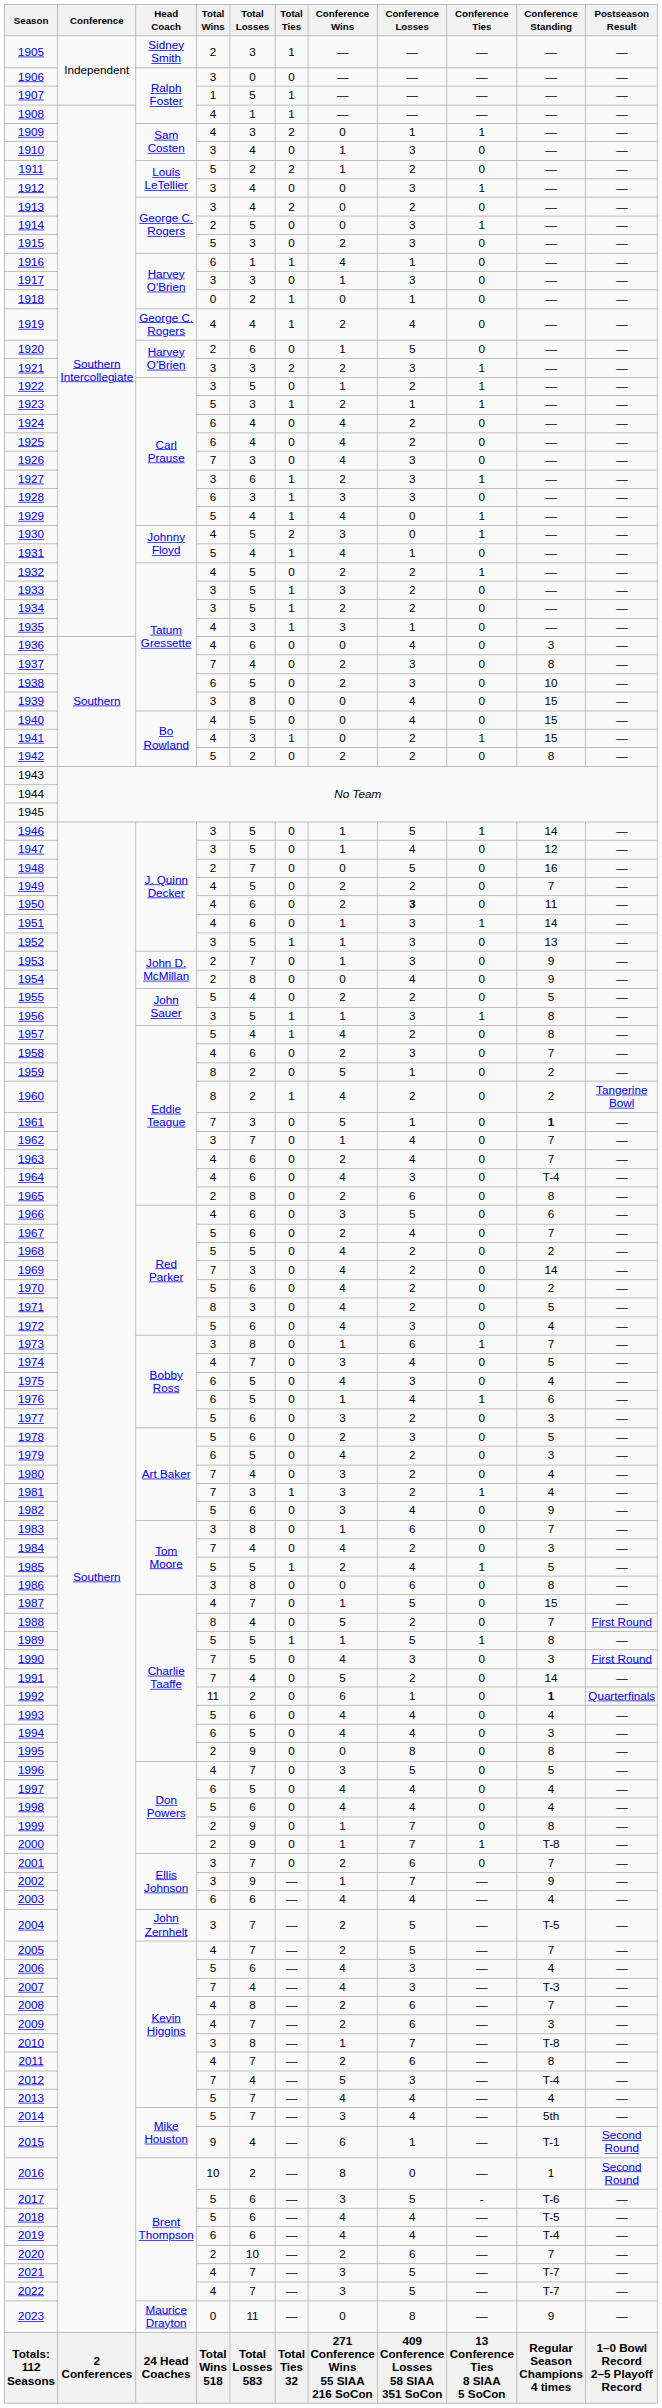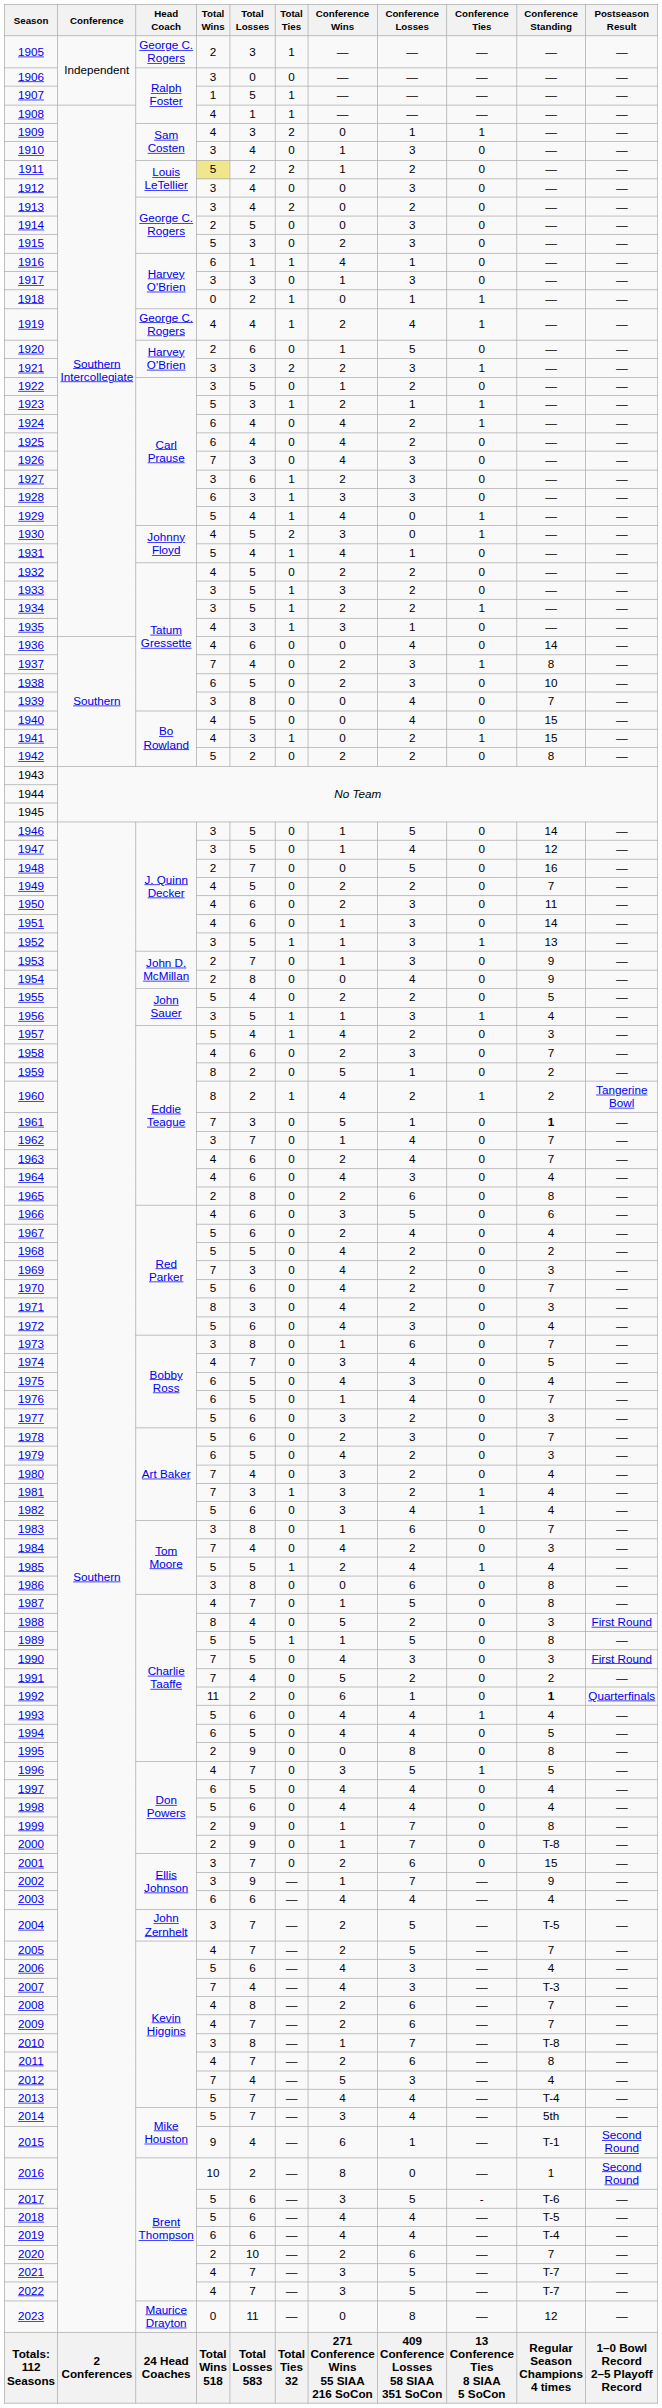1905 | Head Coach: Sidney Smith -> George C. Rogers
1911 | Total Wins: no background -> khaki background
1912 | Conference Ties: 1 -> 0
1914 | Conference Ties: 1 -> 0
1918 | Conference Ties: 0 -> 1
1919 | Conference Ties: 0 -> 1
1922 | Conference Ties: 1 -> 0
1924 | Conference Ties: 0 -> 1
1927 | Conference Ties: 1 -> 0
1932 | Conference Ties: 1 -> 0
1934 | Conference Ties: 0 -> 1
1936 | Conference Standing: 3 -> 14
1937 | Conference Ties: 0 -> 1
1939 | Conference Standing: 15 -> 7
1946 | Conference Ties: 1 -> 0
1950 | Conference Losses: bold -> normal
1951 | Conference Ties: 1 -> 0
1952 | Conference Ties: 0 -> 1
1956 | Conference Standing: 8 -> 4
1957 | Conference Standing: 8 -> 3
1960 | Conference Ties: 0 -> 1
1964 | Conference Standing: T-4 -> 4
1967 | Conference Standing: 7 -> 4
1969 | Conference Standing: 14 -> 3
1970 | Conference Standing: 2 -> 7
1971 | Conference Standing: 5 -> 3
1973 | Conference Ties: 1 -> 0
1976 | Conference Ties: 1 -> 0
1976 | Conference Standing: 6 -> 7
1978 | Conference Standing: 5 -> 7
1982 | Conference Ties: 0 -> 1
1982 | Conference Standing: 9 -> 4
1985 | Conference Standing: 5 -> 4
1987 | Conference Standing: 15 -> 8
1988 | Conference Standing: 7 -> 3
1989 | Conference Ties: 1 -> 0
1991 | Conference Standing: 14 -> 2
1993 | Conference Ties: 0 -> 1
1994 | Conference Standing: 3 -> 5
1996 | Conference Ties: 0 -> 1
2000 | Conference Ties: 1 -> 0
2001 | Conference Standing: 7 -> 15
2009 | Conference Standing: 3 -> 7
2012 | Conference Standing: T-4 -> 4
2013 | Conference Standing: 4 -> T-4
2023 | Conference Standing: 9 -> 12
